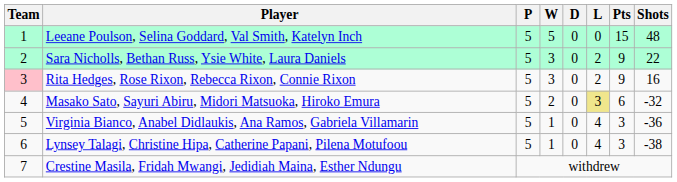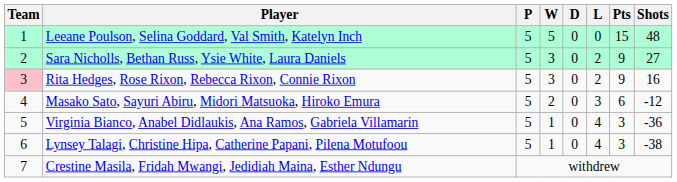Sara Nicholls, Bethan Russ, Ysie White, Laura Daniels | Shots: 22 -> 27
Masako Sato, Sayuri Abiru, Midori Matsuoka, Hiroko Emura | L: khaki background -> no background
Masako Sato, Sayuri Abiru, Midori Matsuoka, Hiroko Emura | Shots: -32 -> -12
